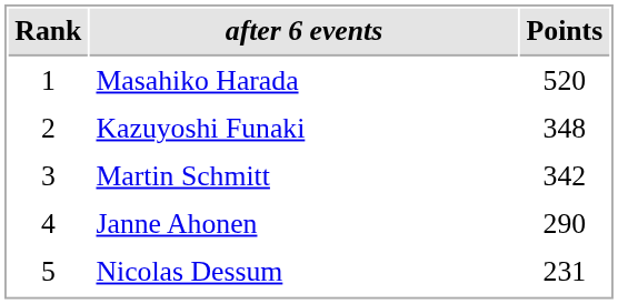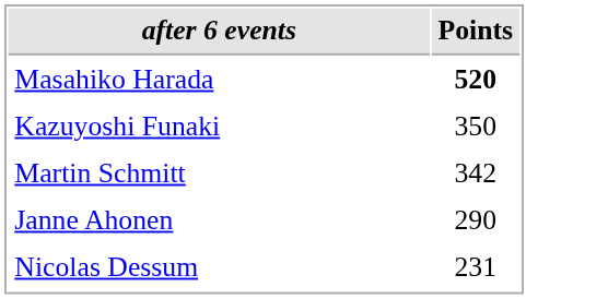- column: Rank | 1 | 2 | 3 | 4 | 5
Masahiko Harada | Points: normal -> bold
Kazuyoshi Funaki | Points: 348 -> 350
